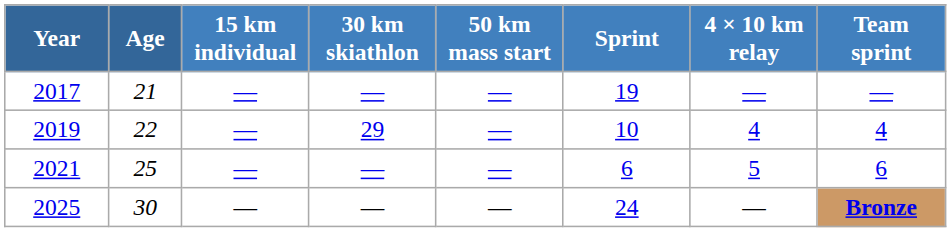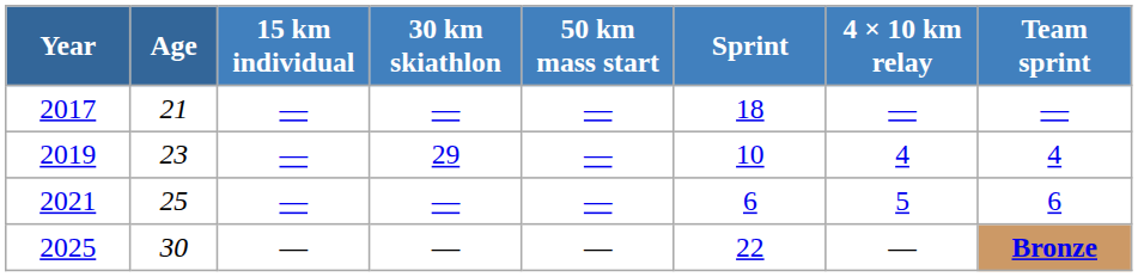2017 | Sprint: 19 -> 18
2019 | Age: 22 -> 23
2025 | Sprint: 24 -> 22
